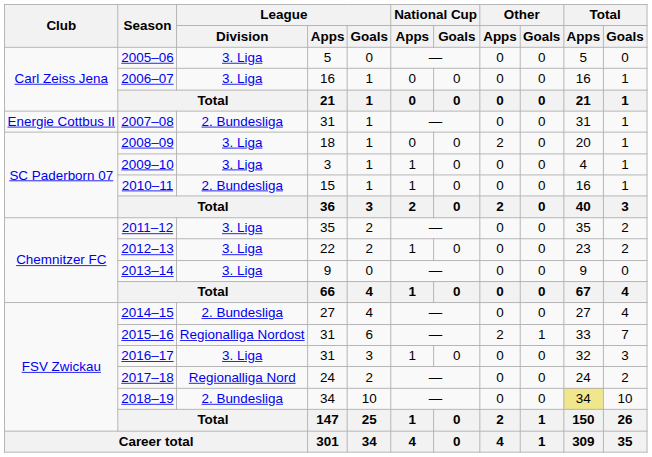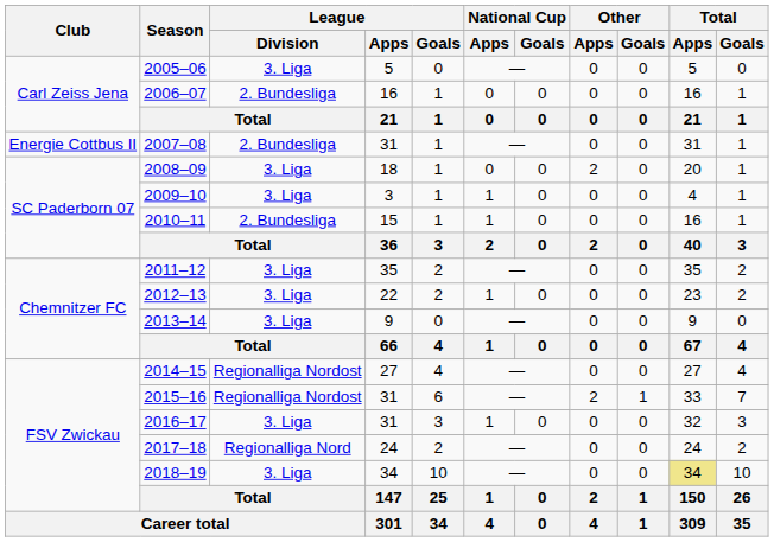2006–07 | League / Division: 3. Liga -> 2. Bundesliga
2014–15 | League / Division: 2. Bundesliga -> Regionalliga Nordost
2018–19 | League / Division: 2. Bundesliga -> 3. Liga
